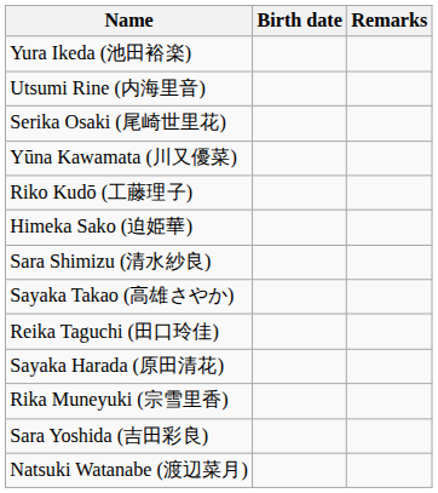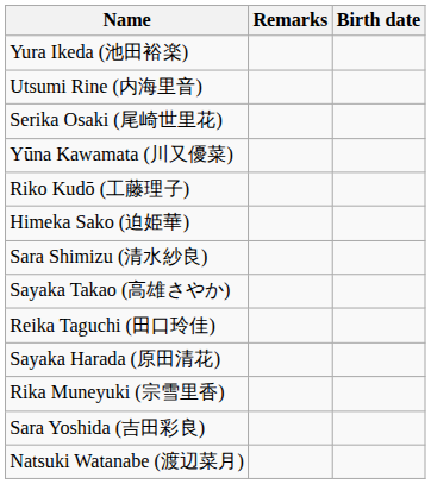columns swapped: Birth date <-> Remarks
